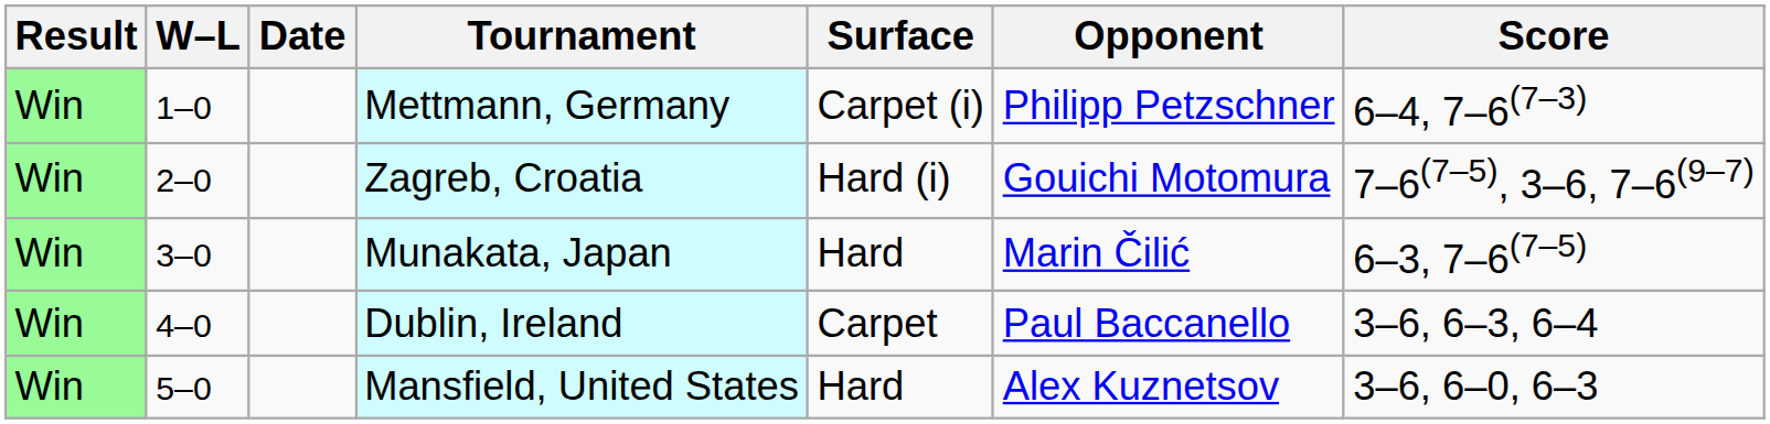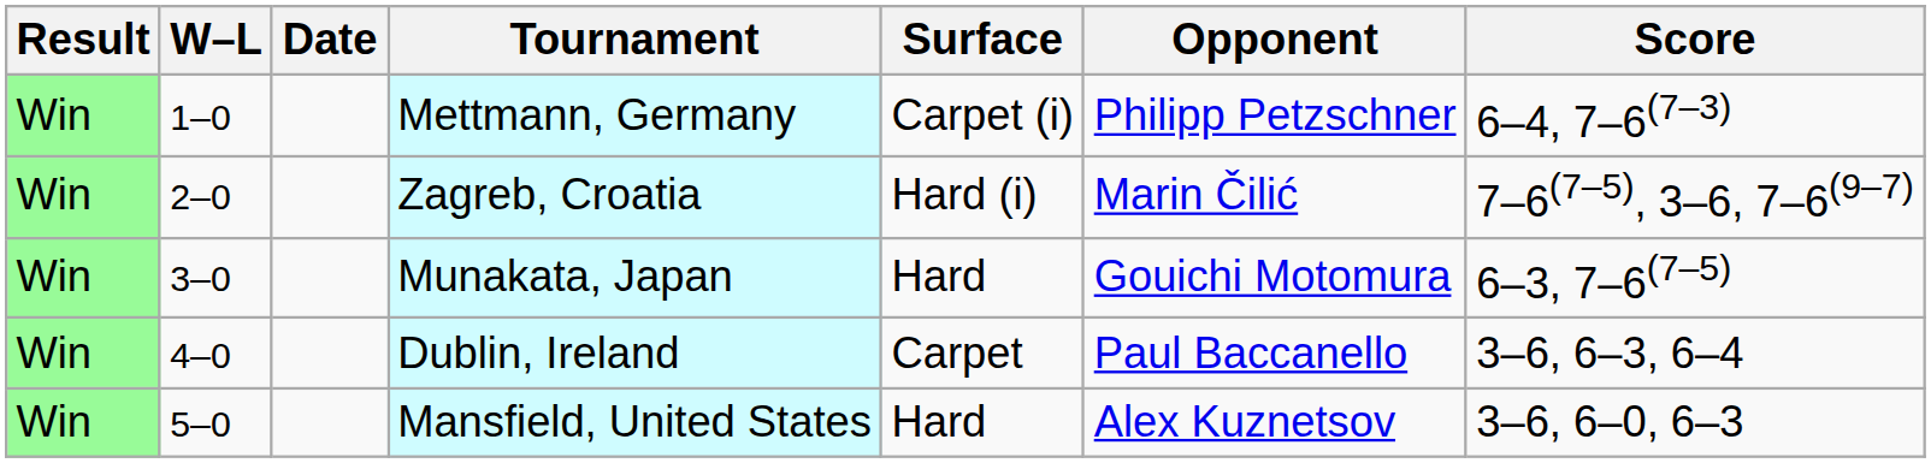Zagreb, Croatia | Opponent: Gouichi Motomura -> Marin Čilić
Munakata, Japan | Opponent: Marin Čilić -> Gouichi Motomura
